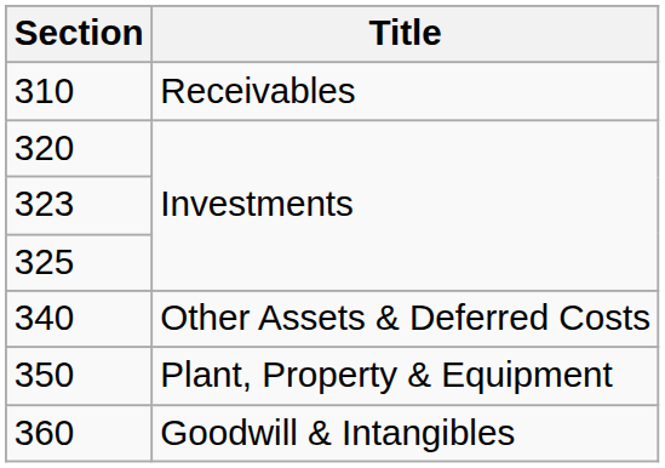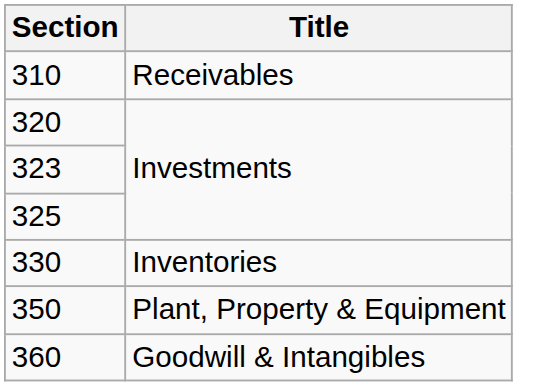+ row: 330 | Inventories
- row: 340 | Other Assets & Deferred Costs
